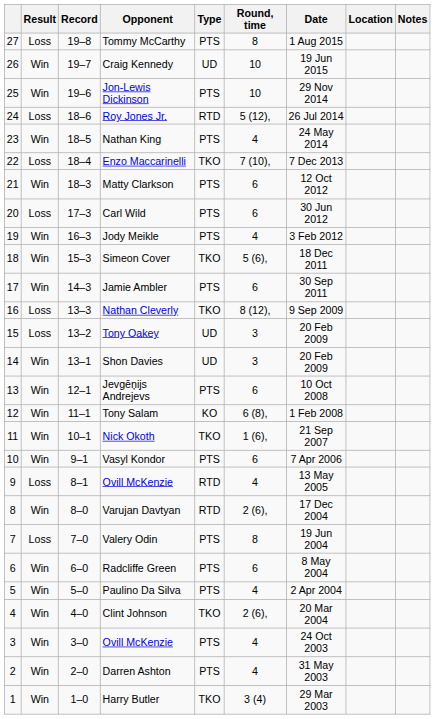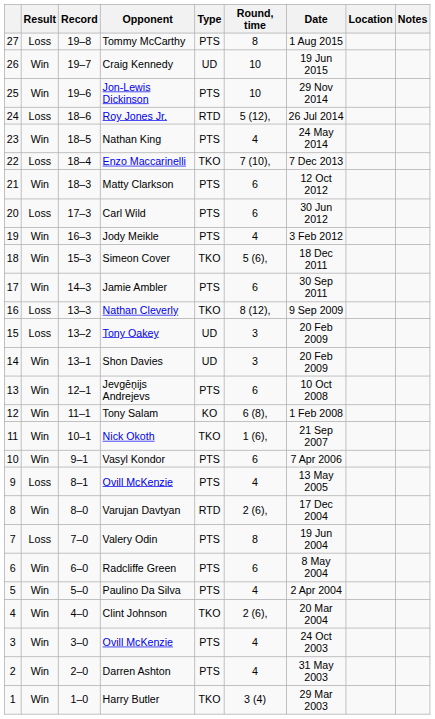9 / Ovill McKenzie | Type: RTD -> PTS
